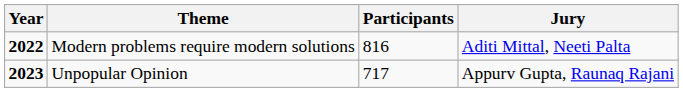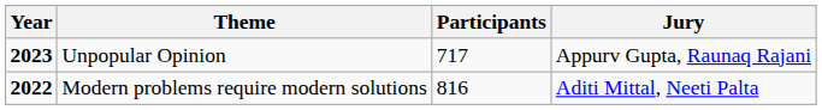rows swapped: Modern problems require modern solutions <-> Unpopular Opinion
